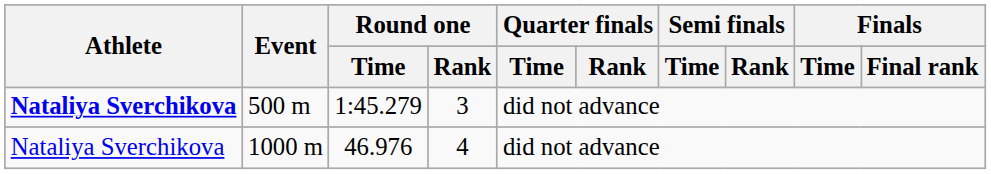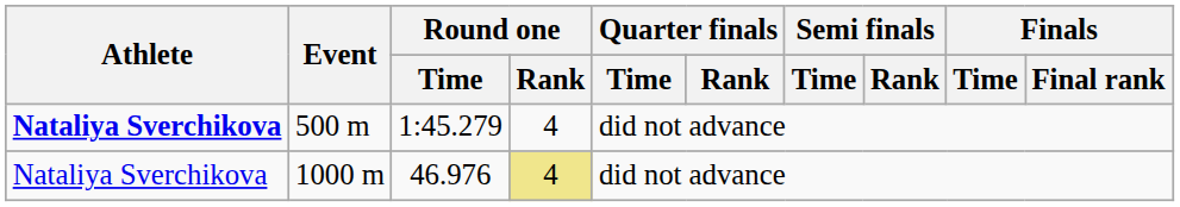500 m | Round one / Rank: 3 -> 4
1000 m | Round one / Rank: no background -> khaki background
